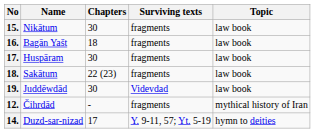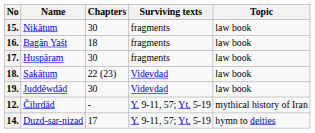18. | Surviving texts: fragments -> Videvdad
12. | Surviving texts: fragments -> Y. 9-11, 57; Yt. 5-19
